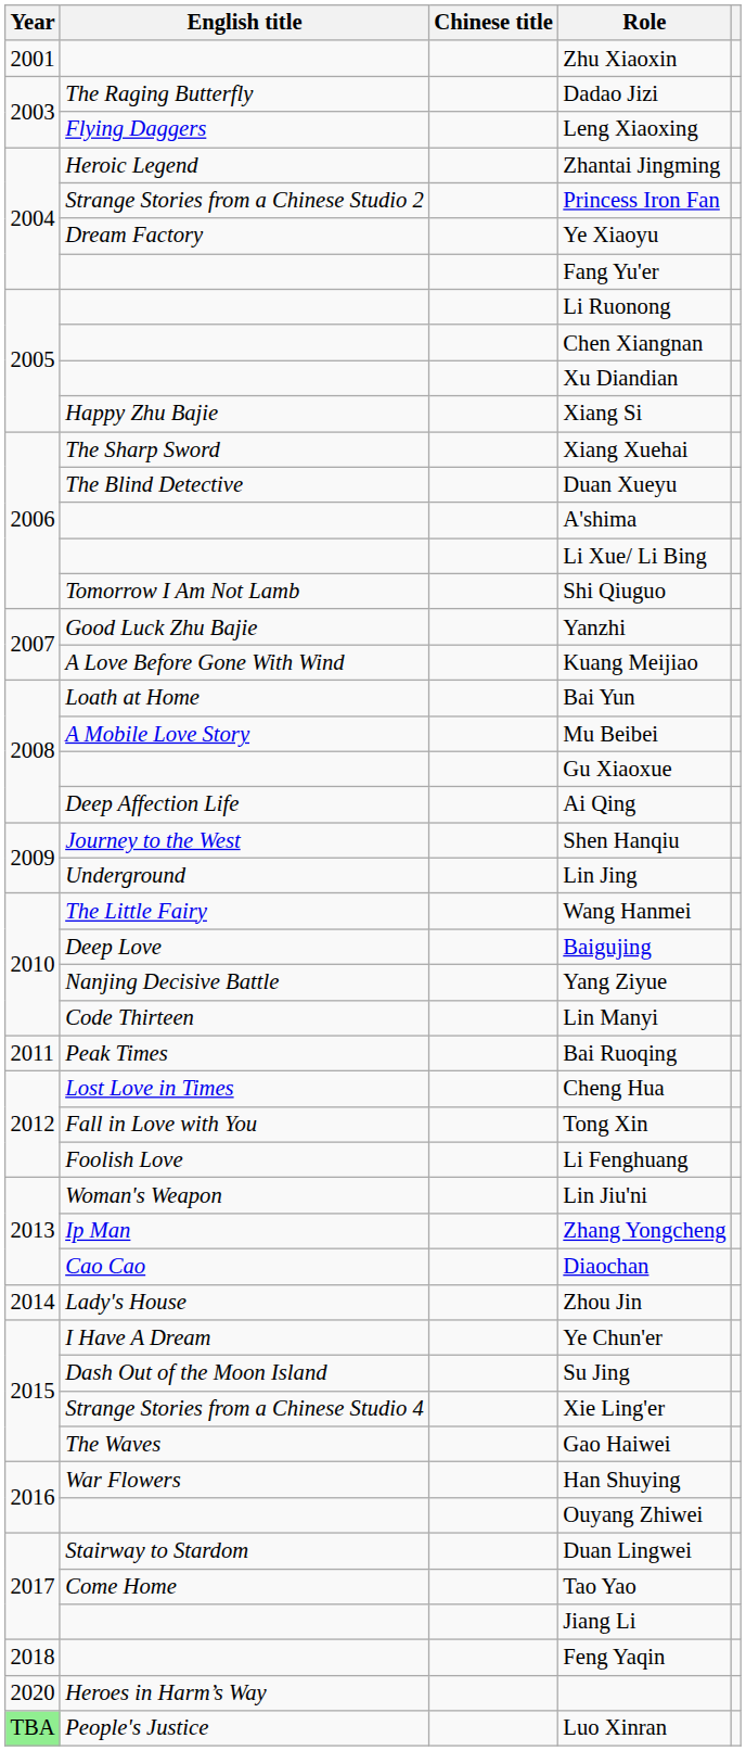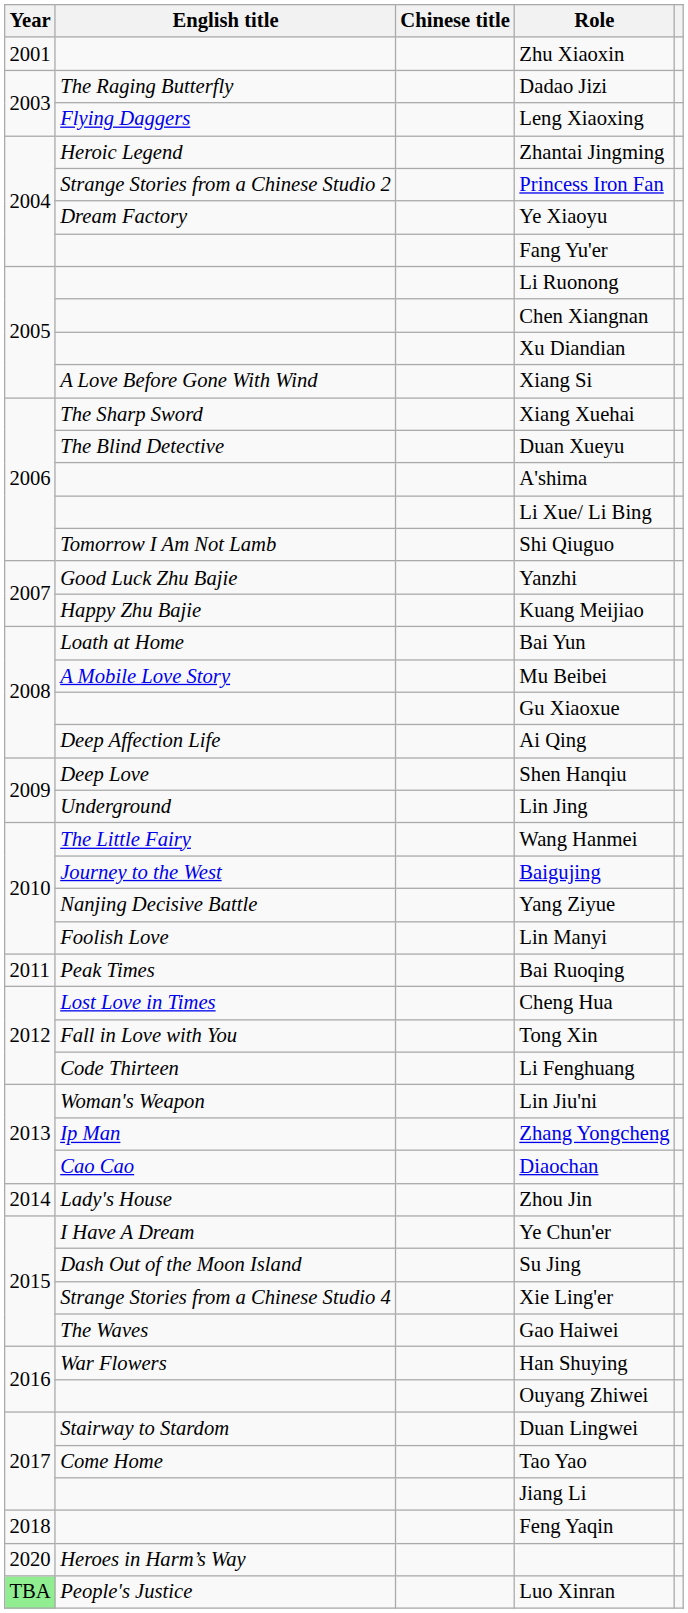Xiang Si | English title: Happy Zhu Bajie -> A Love Before Gone With Wind
Kuang Meijiao | English title: A Love Before Gone With Wind -> Happy Zhu Bajie
Shen Hanqiu | English title: Journey to the West -> Deep Love
Baigujing | English title: Deep Love -> Journey to the West
Lin Manyi | English title: Code Thirteen -> Foolish Love
Li Fenghuang | English title: Foolish Love -> Code Thirteen
